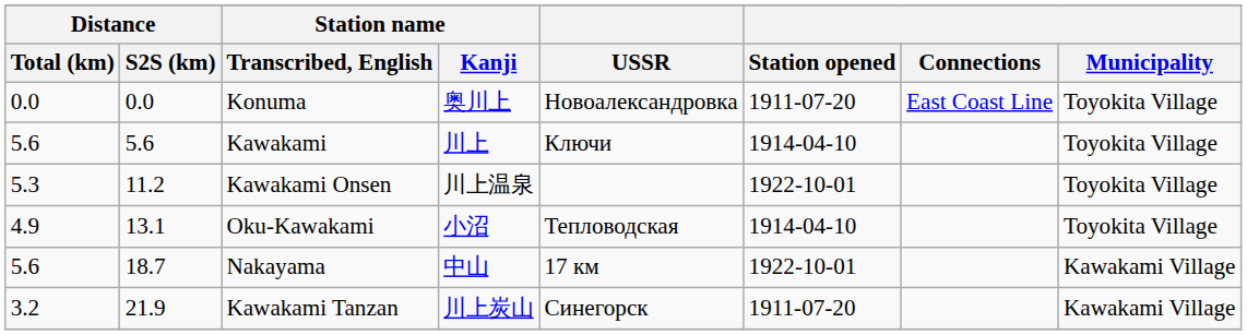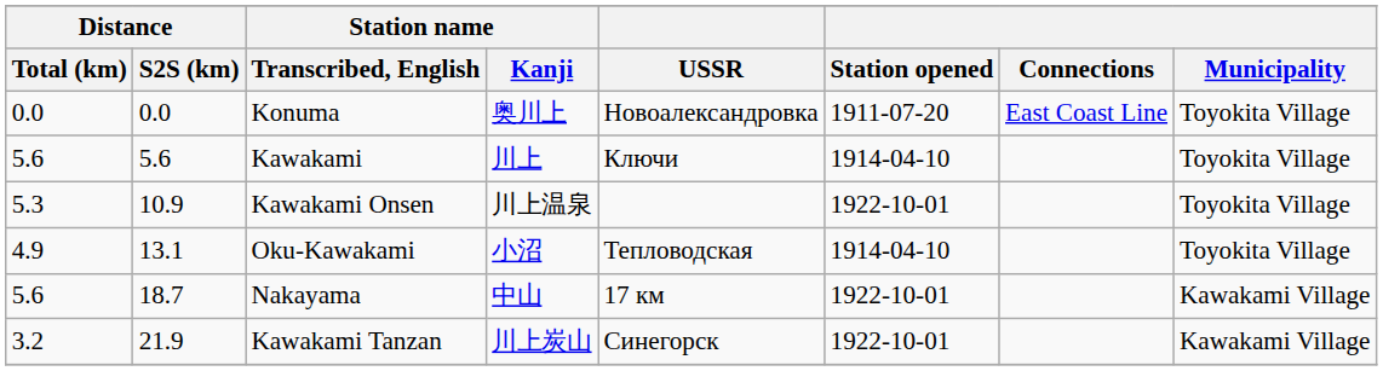Kawakami Onsen | Distance / S2S (km): 11.2 -> 10.9
Kawakami Tanzan | Station opened: 1911-07-20 -> 1922-10-01
